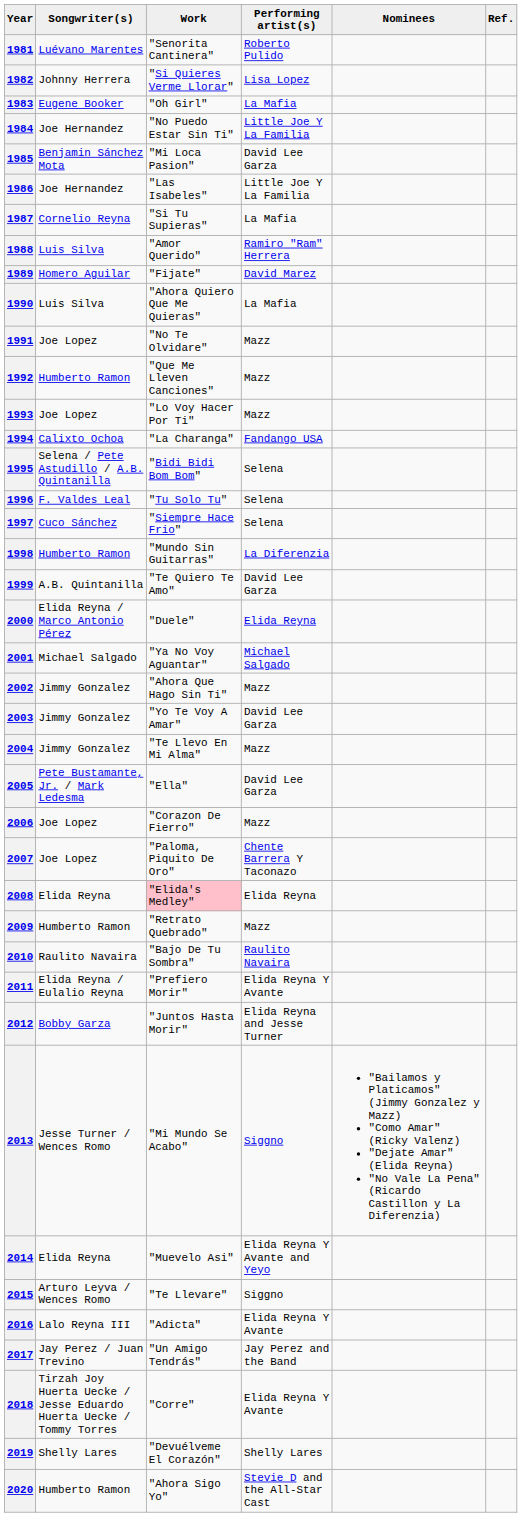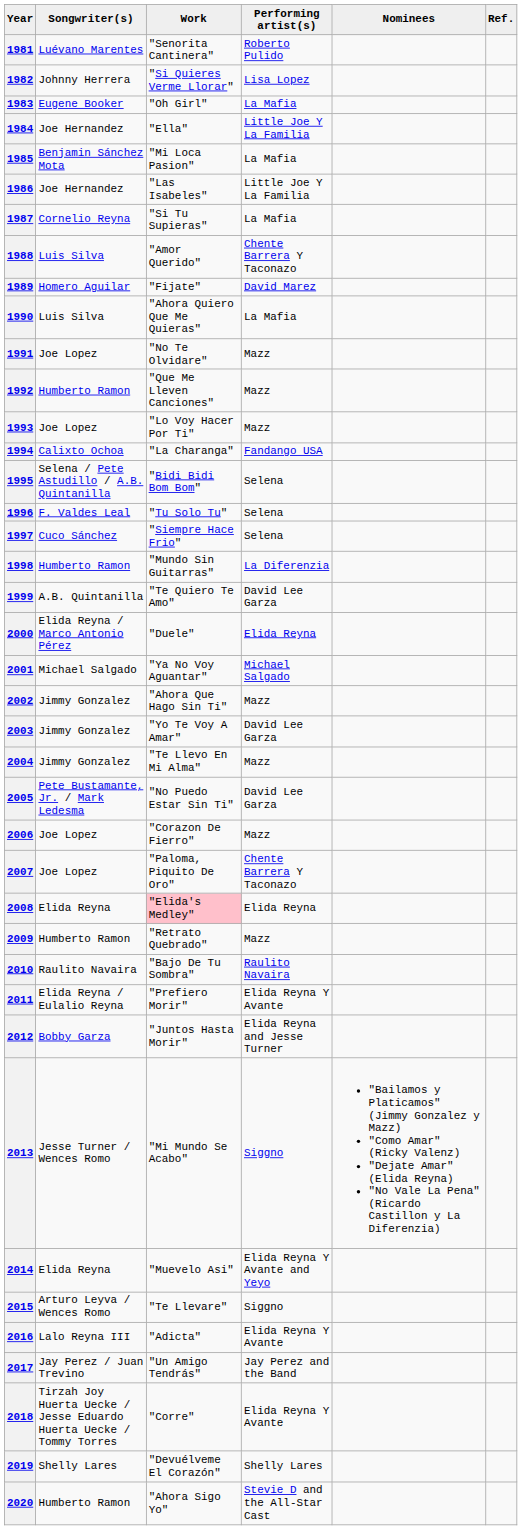1984 | Work: "No Puedo Estar Sin Ti" -> "Ella"
1985 | Performing artist(s): David Lee Garza -> La Mafia
1988 | Performing artist(s): Ramiro "Ram" Herrera -> Chente Barrera Y Taconazo
2005 | Work: "Ella" -> "No Puedo Estar Sin Ti"
